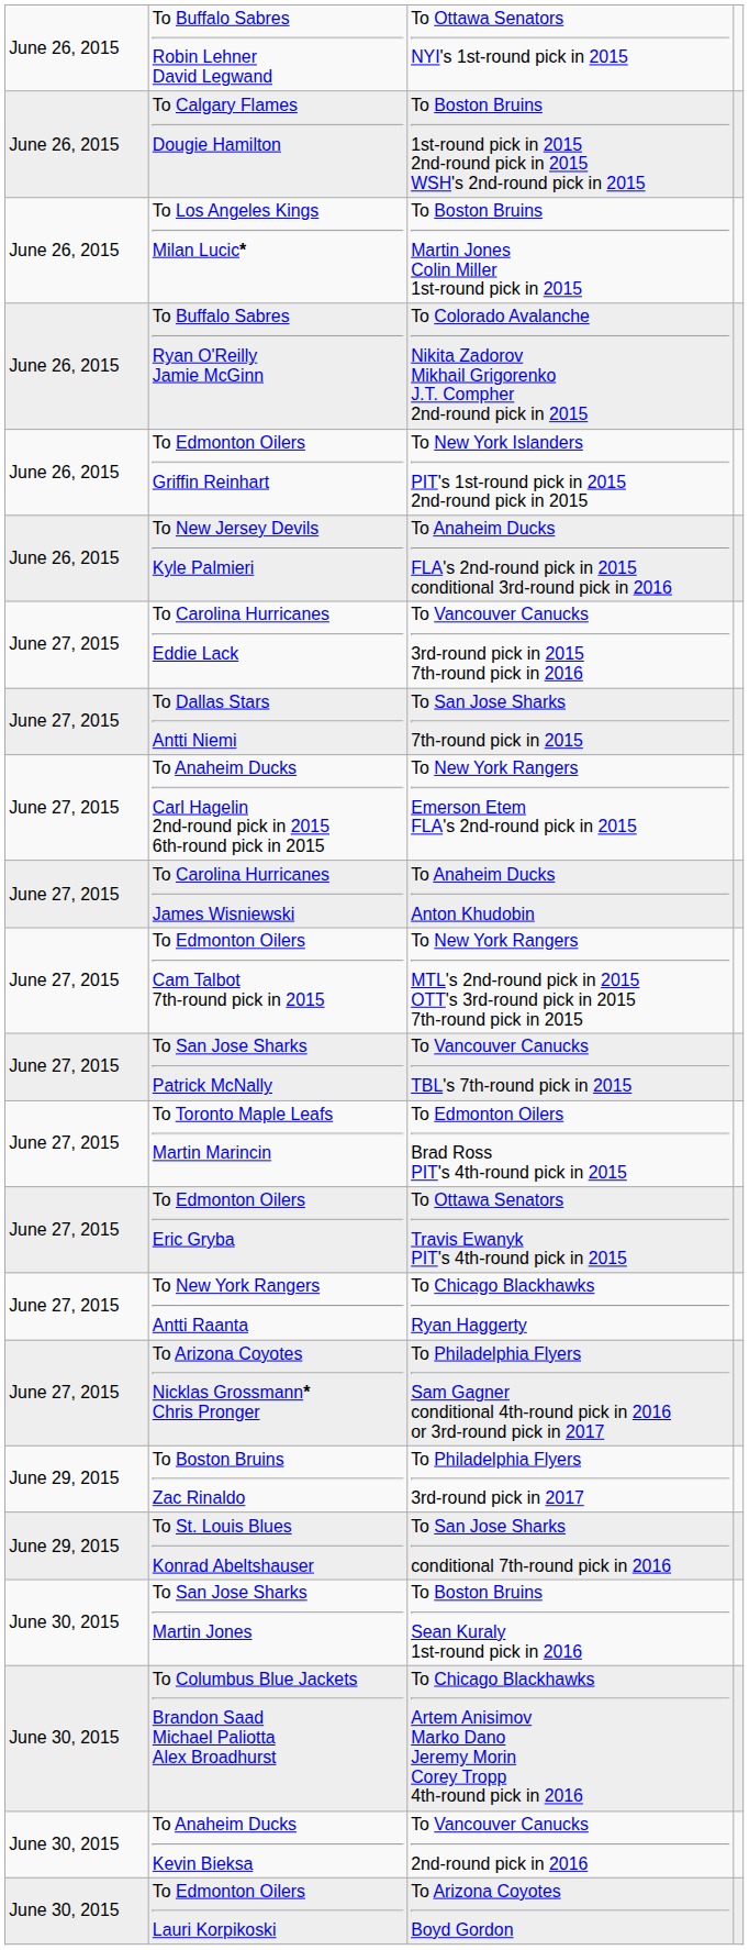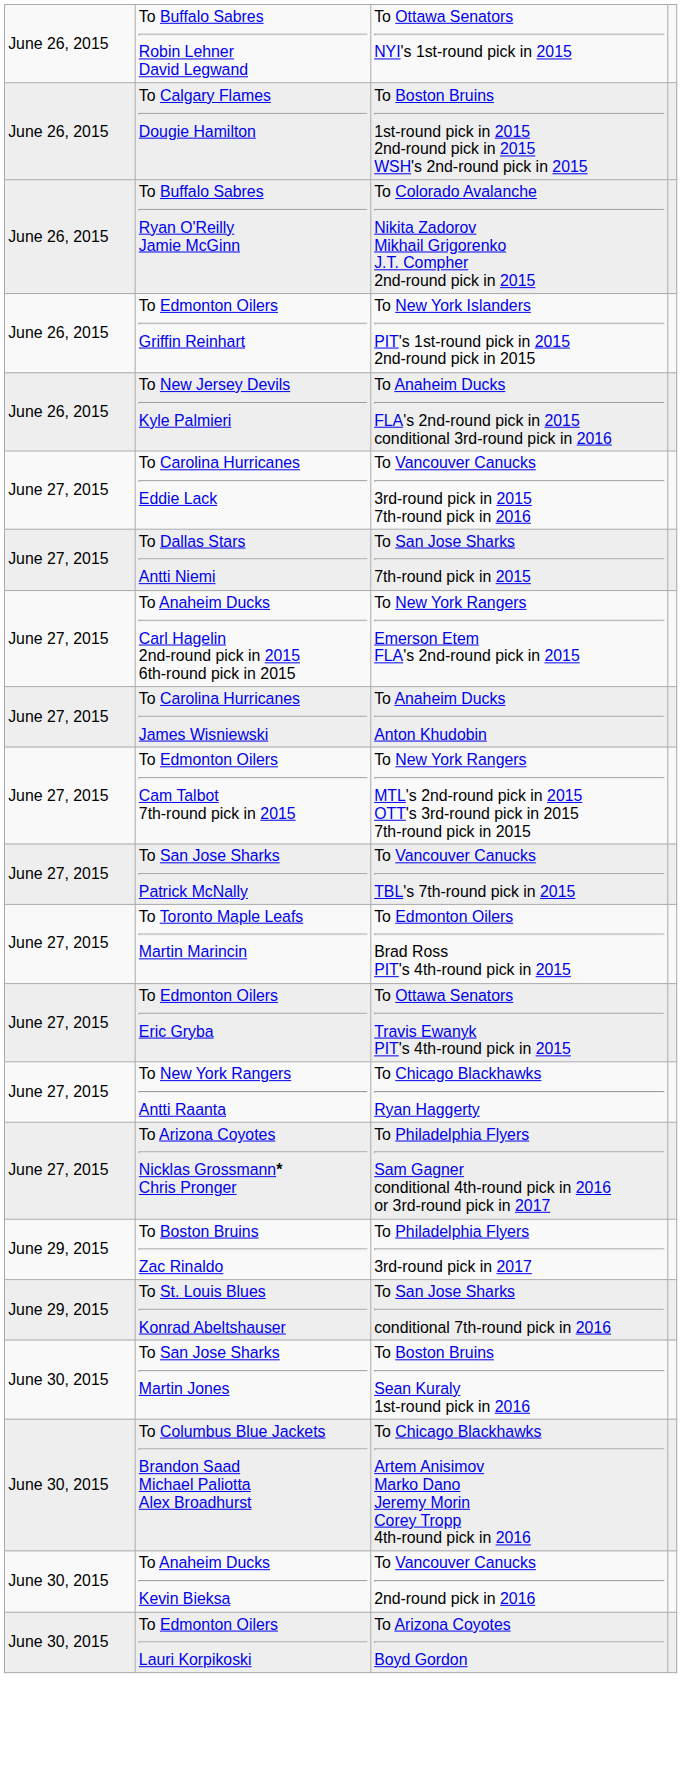- row: June 26, 2015 | To Los Angeles Kings Milan Lucic* | To Boston Bruins Martin Jones Colin Miller 1st-round pick in 2015
